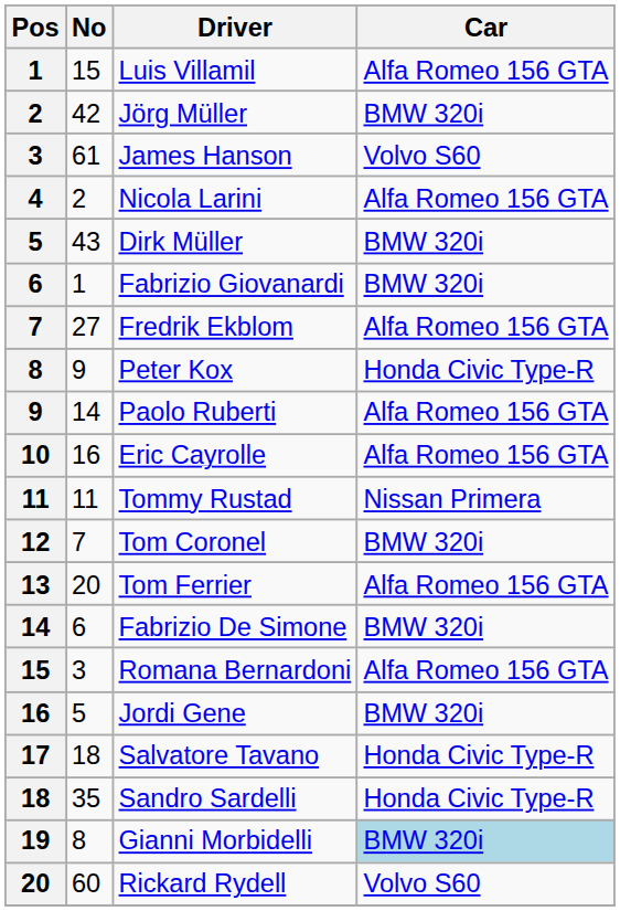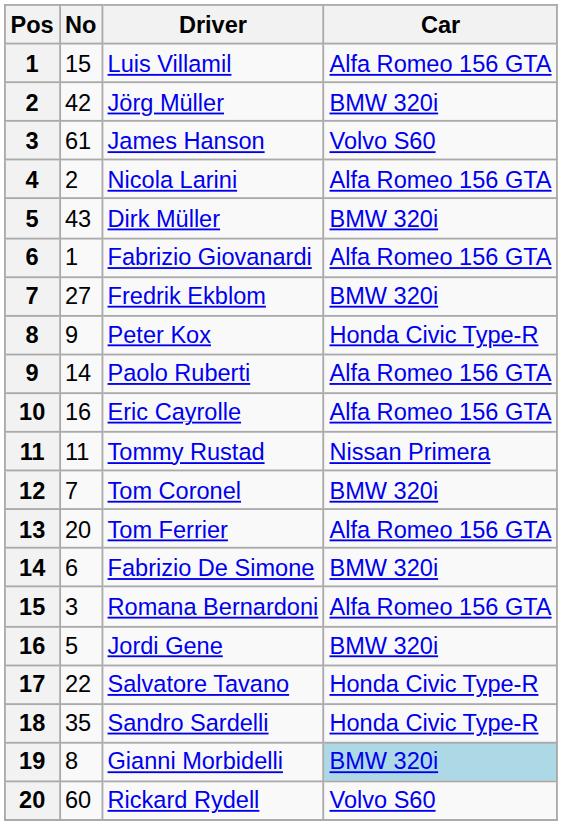Fabrizio Giovanardi | Car: BMW 320i -> Alfa Romeo 156 GTA
Fredrik Ekblom | Car: Alfa Romeo 156 GTA -> BMW 320i
Salvatore Tavano | No: 18 -> 22
